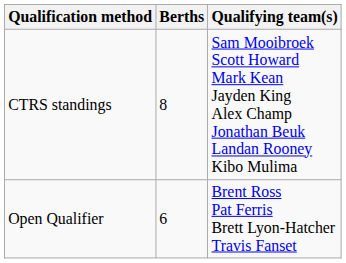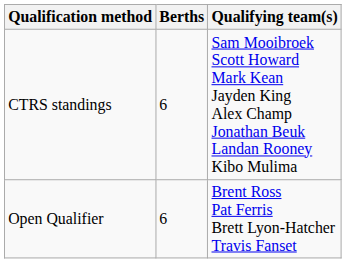CTRS standings | Berths: 8 -> 6
